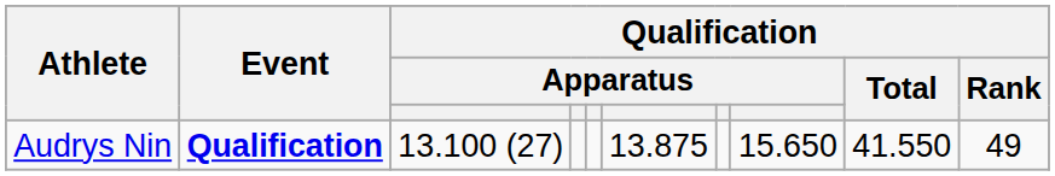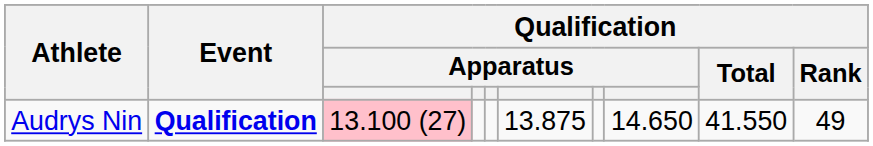Audrys Nin | column 3: no background -> pink background
Audrys Nin | column 8: 15.650 -> 14.650
